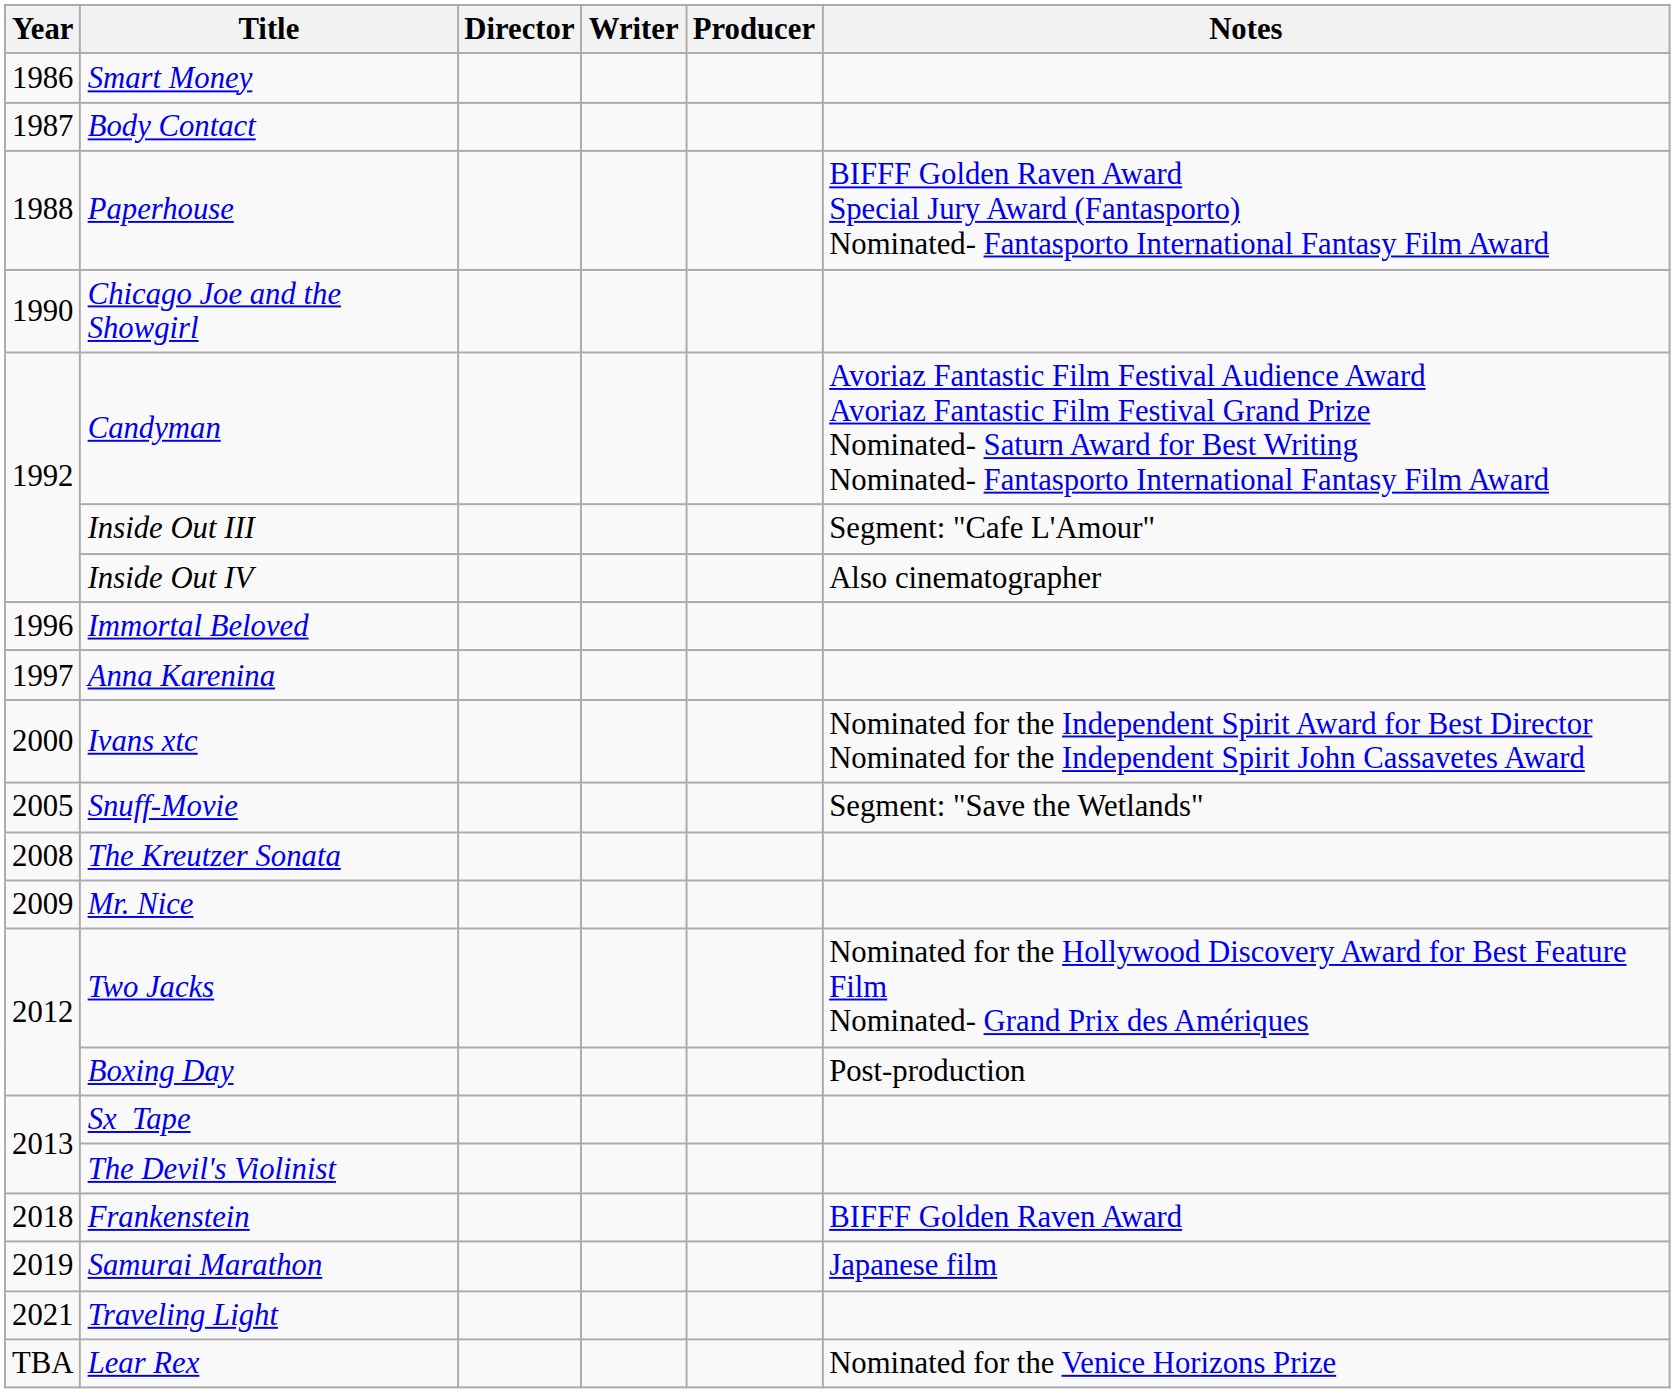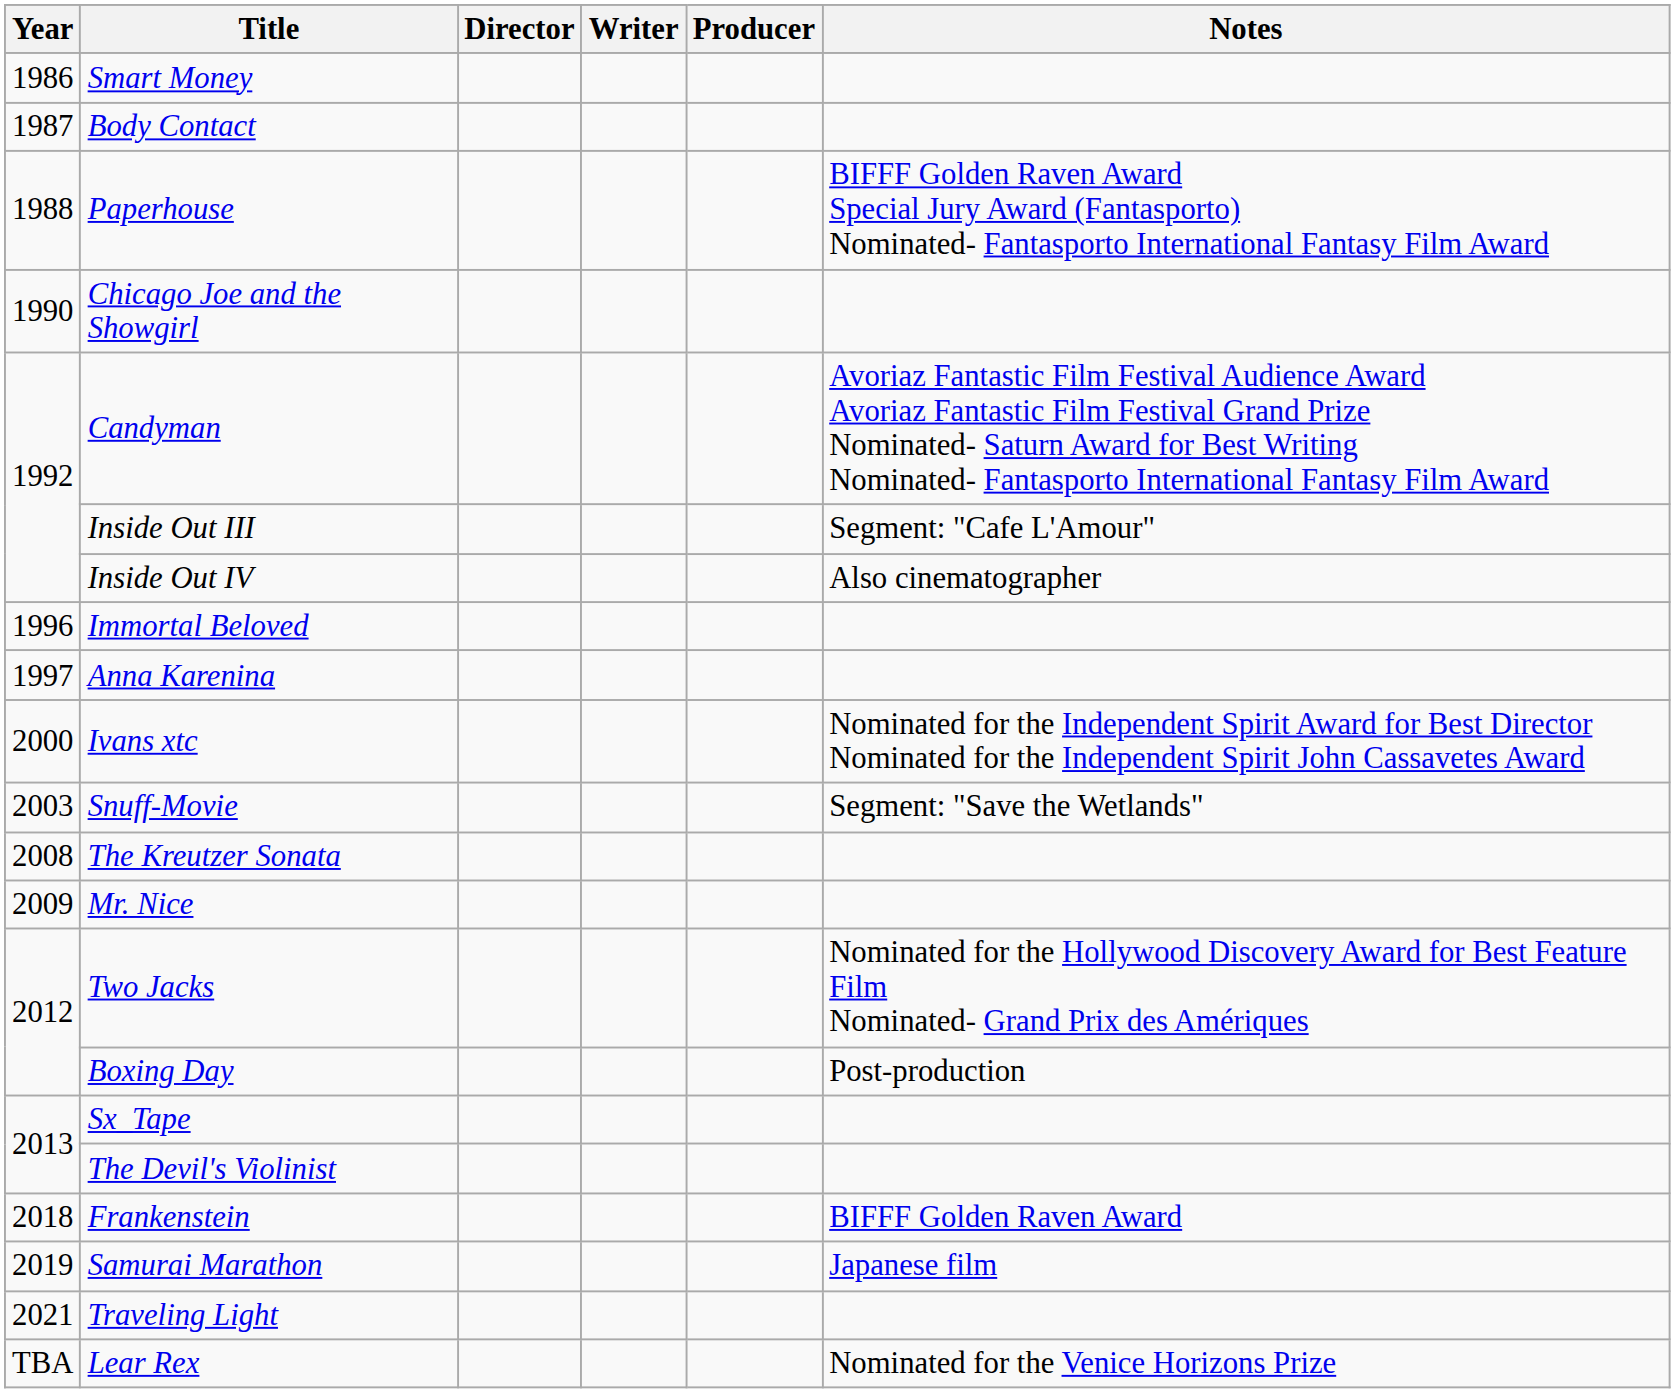Snuff-Movie | Year: 2005 -> 2003
